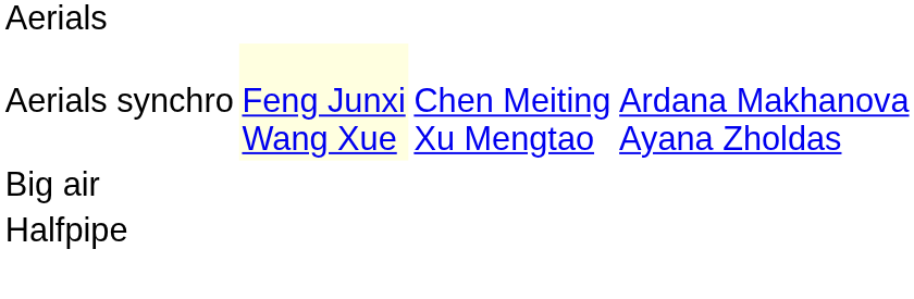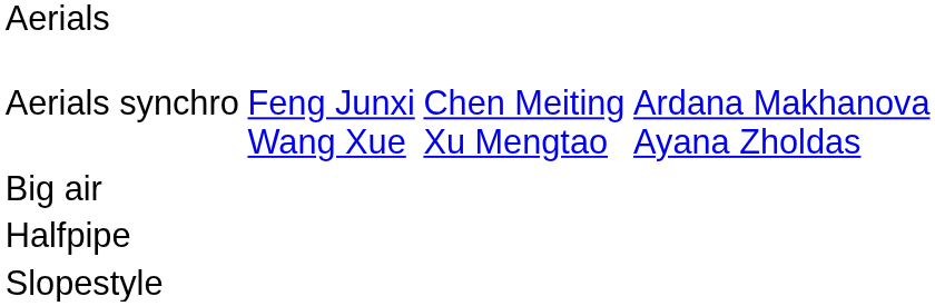Aerials synchro | column 2: lightyellow background -> no background
+ row: Slopestyle
